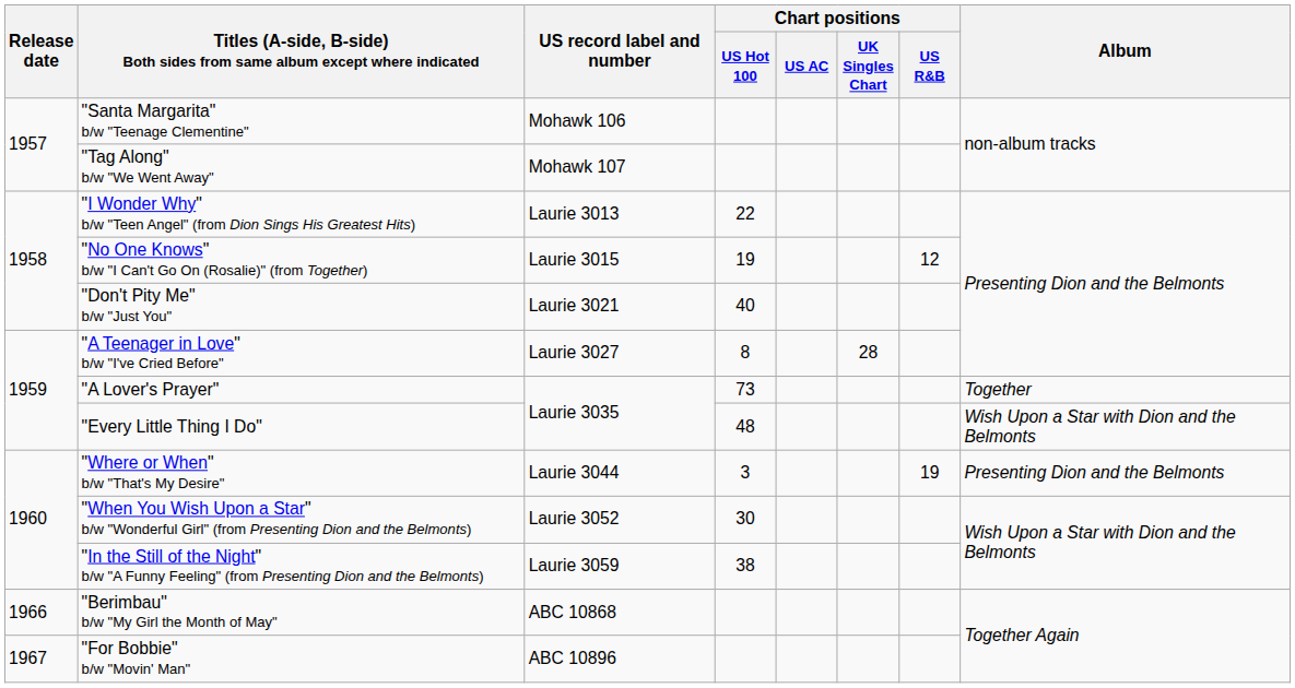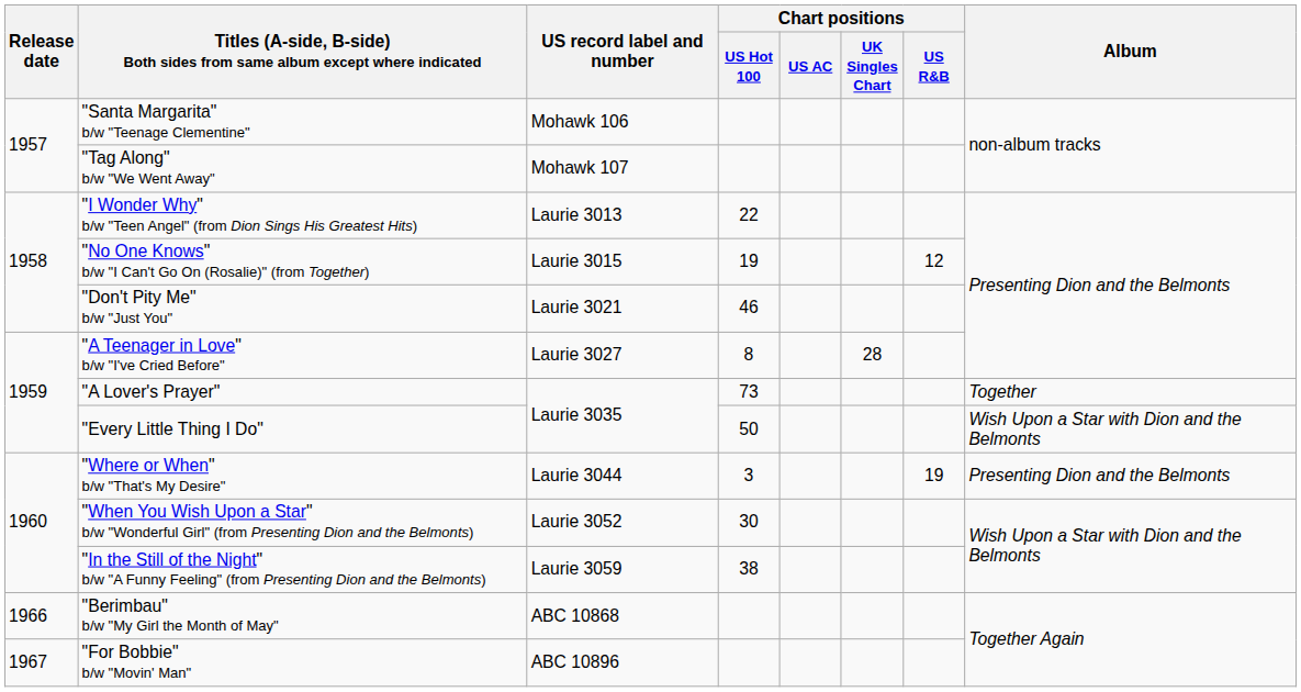"Don't Pity Me" b/w "Just You" | Chart positions / US Hot 100: 40 -> 46
"Every Little Thing I Do" | Chart positions / US Hot 100: 48 -> 50
